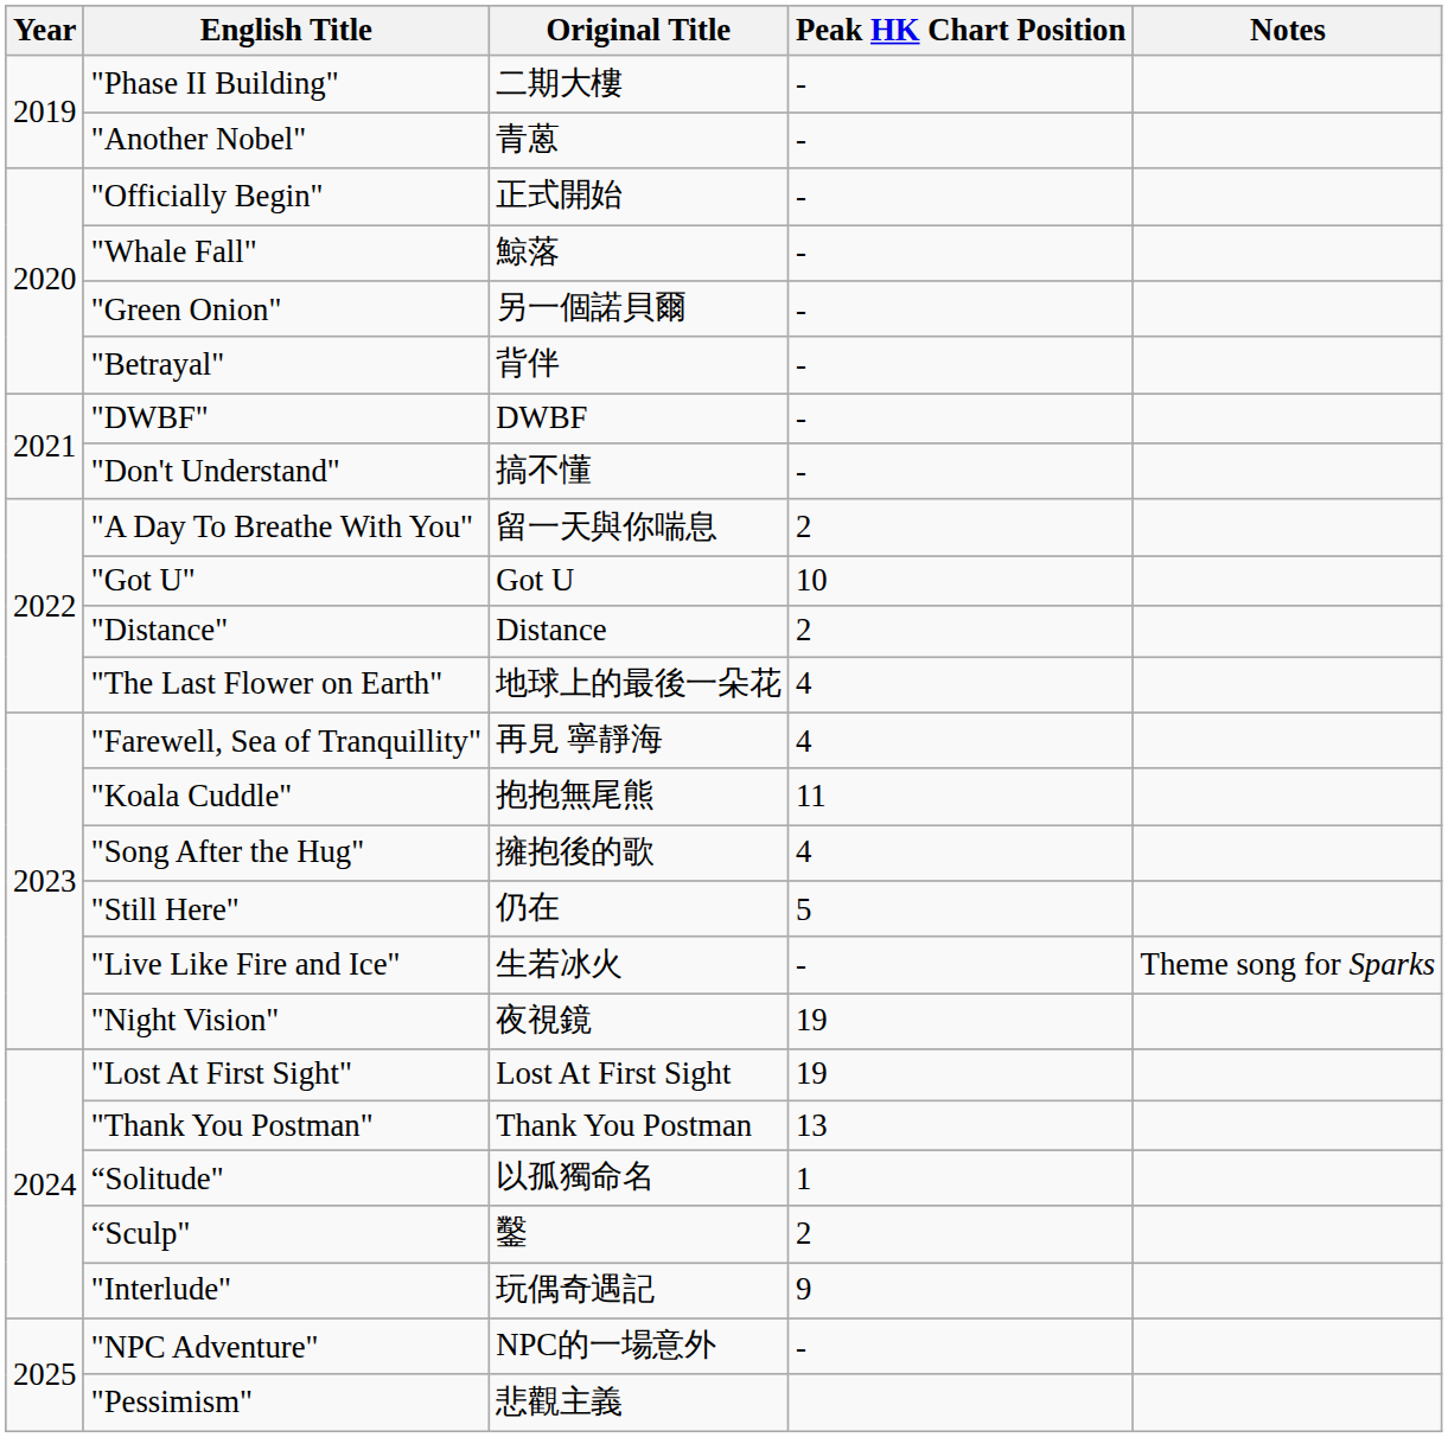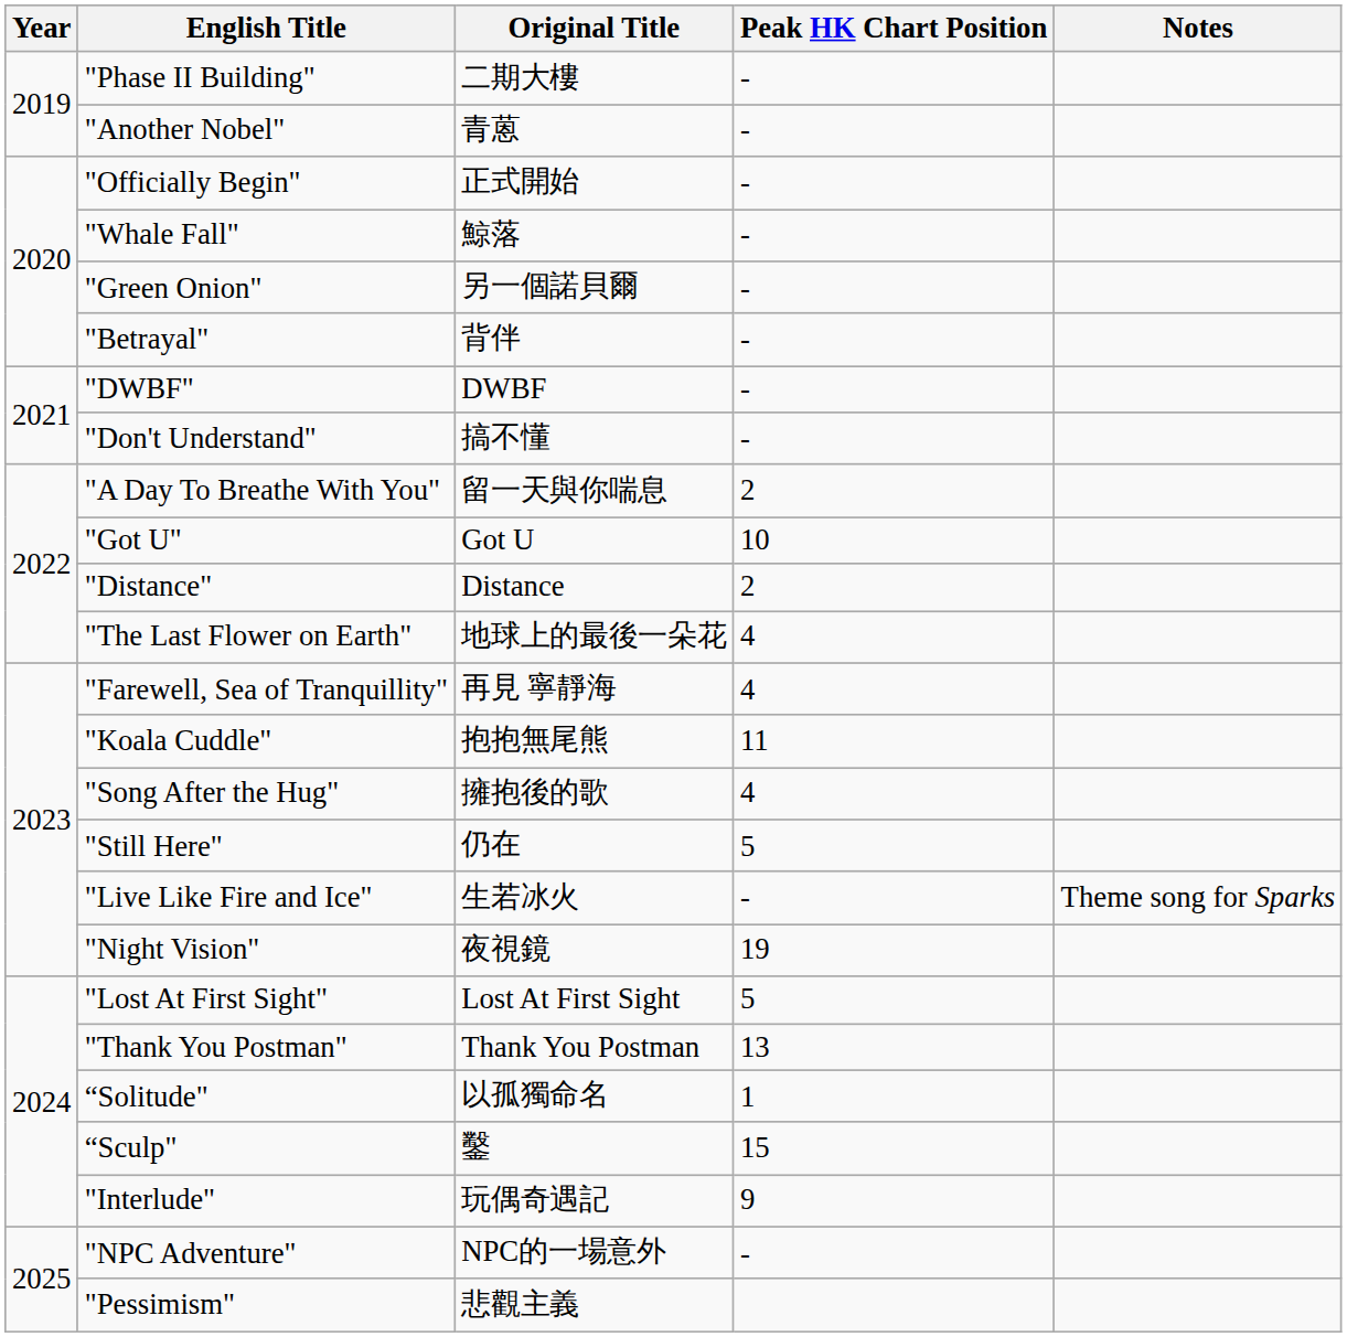"Lost At First Sight" | Peak HK Chart Position: 19 -> 5
“Sculp" | Peak HK Chart Position: 2 -> 15
